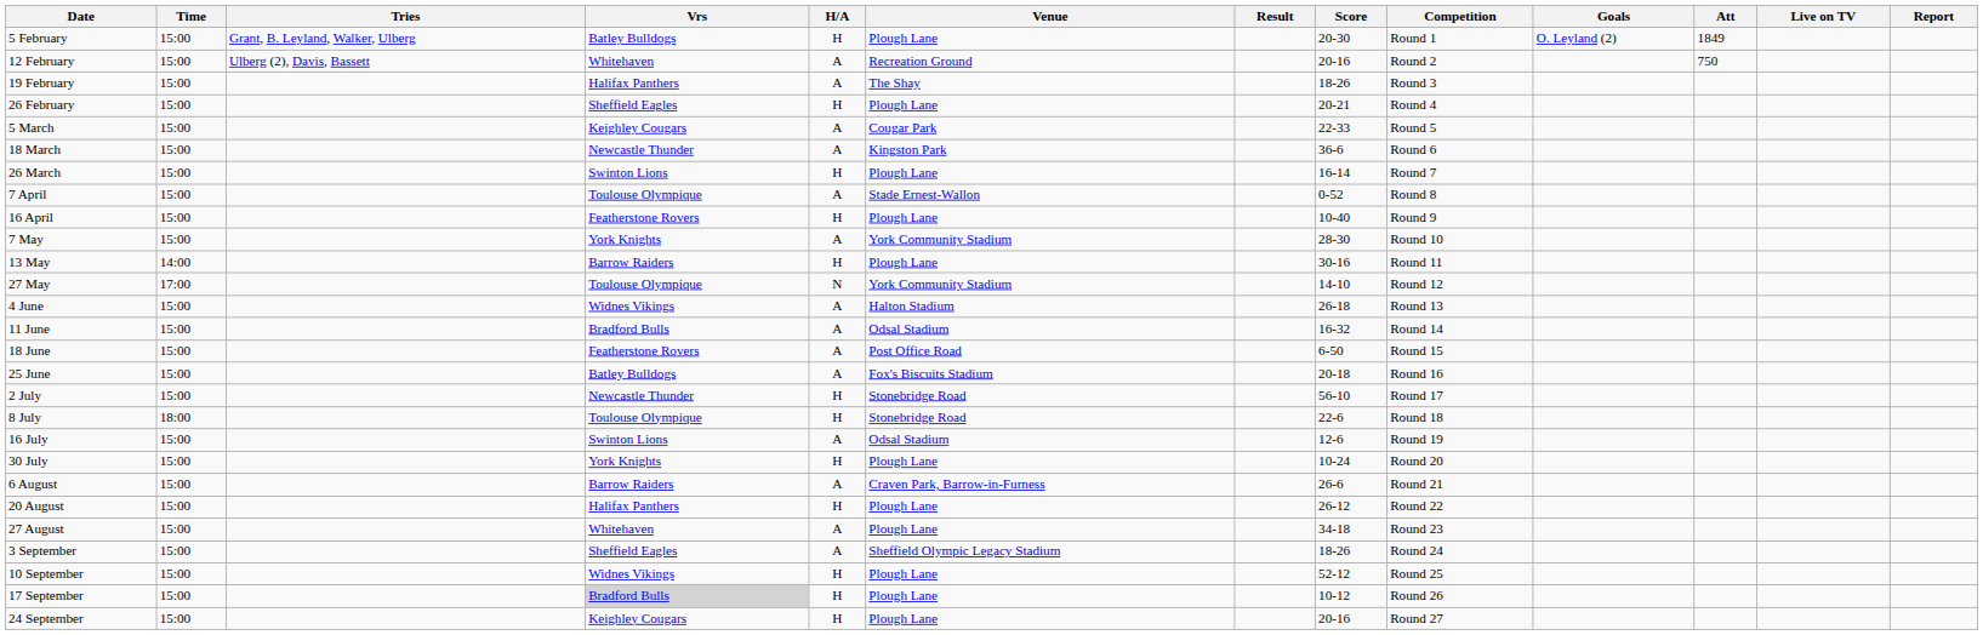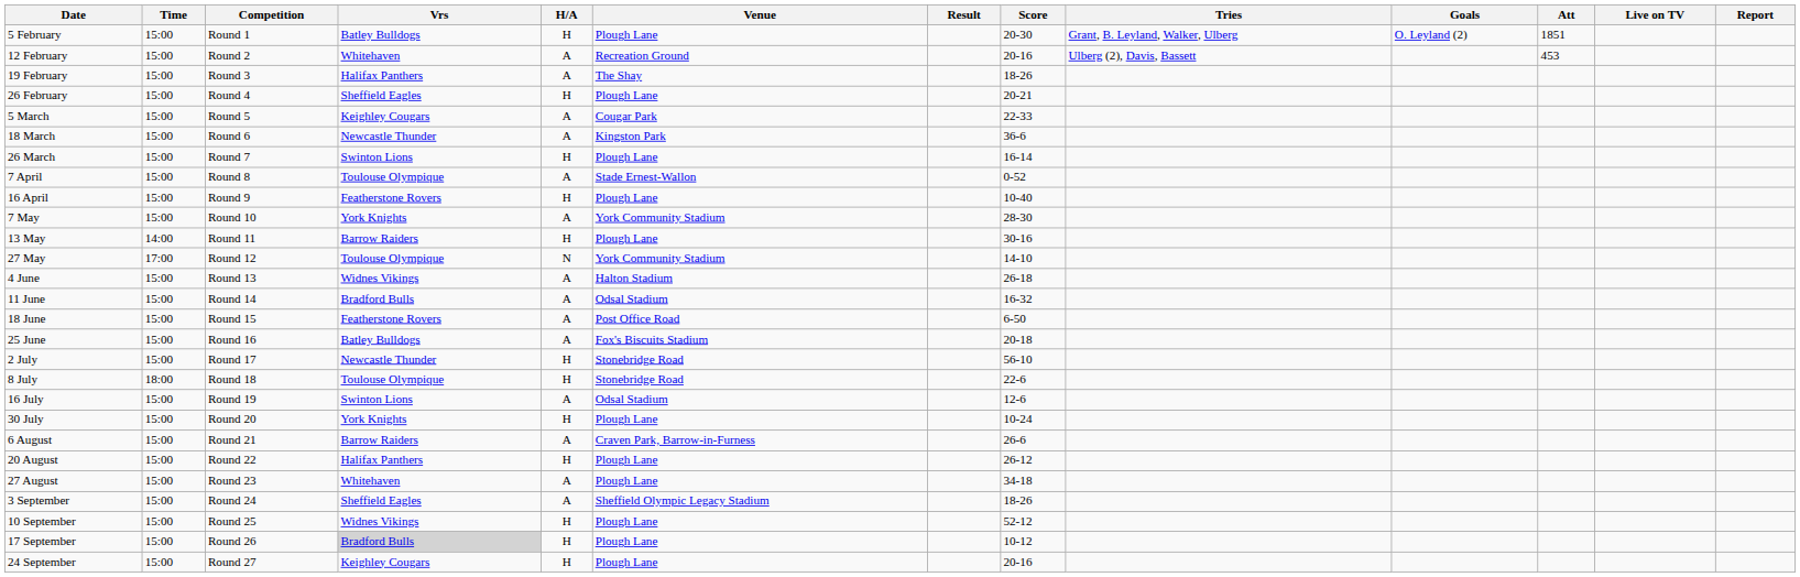columns swapped: Competition <-> Tries
5 February | Att: 1849 -> 1851
12 February | Att: 750 -> 453
